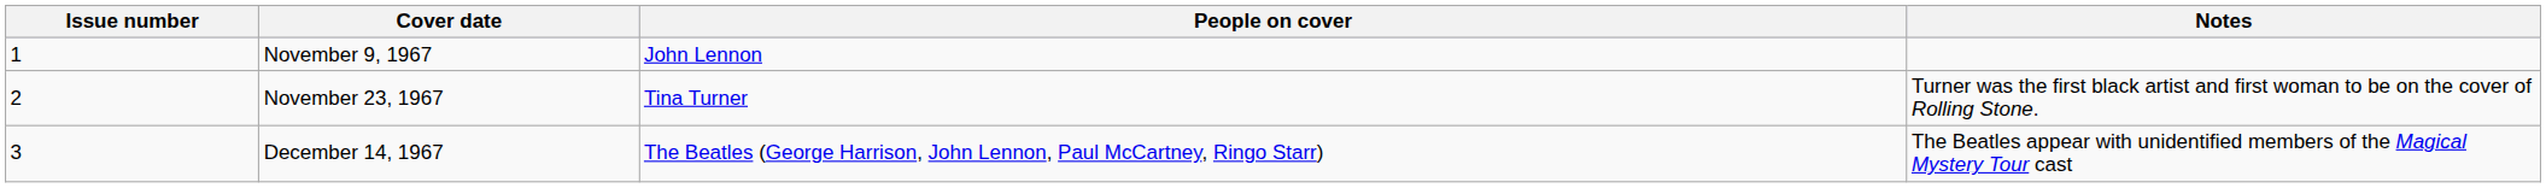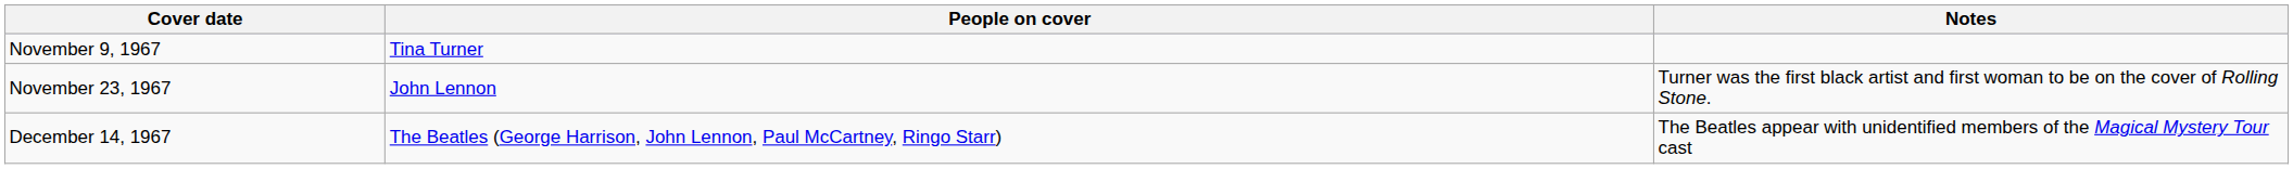- column: Issue number | 1 | 2 | 3
November 9, 1967 | People on cover: John Lennon -> Tina Turner
November 23, 1967 | People on cover: Tina Turner -> John Lennon
